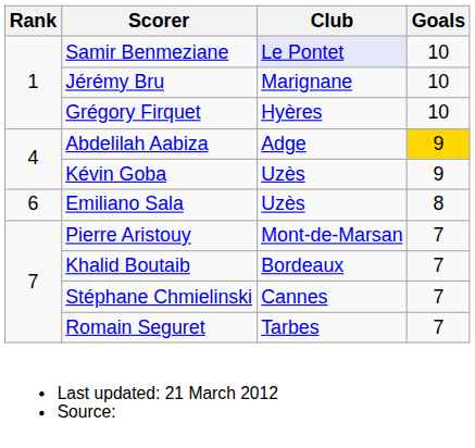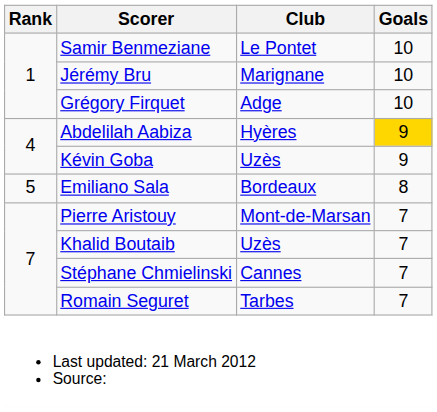Samir Benmeziane | Club: lavender background -> no background
Grégory Firquet | Club: Hyères -> Adge
Abdelilah Aabiza | Club: Adge -> Hyères
Emiliano Sala | Rank: 6 -> 5
Emiliano Sala | Club: Uzès -> Bordeaux
Khalid Boutaib | Club: Bordeaux -> Uzès
